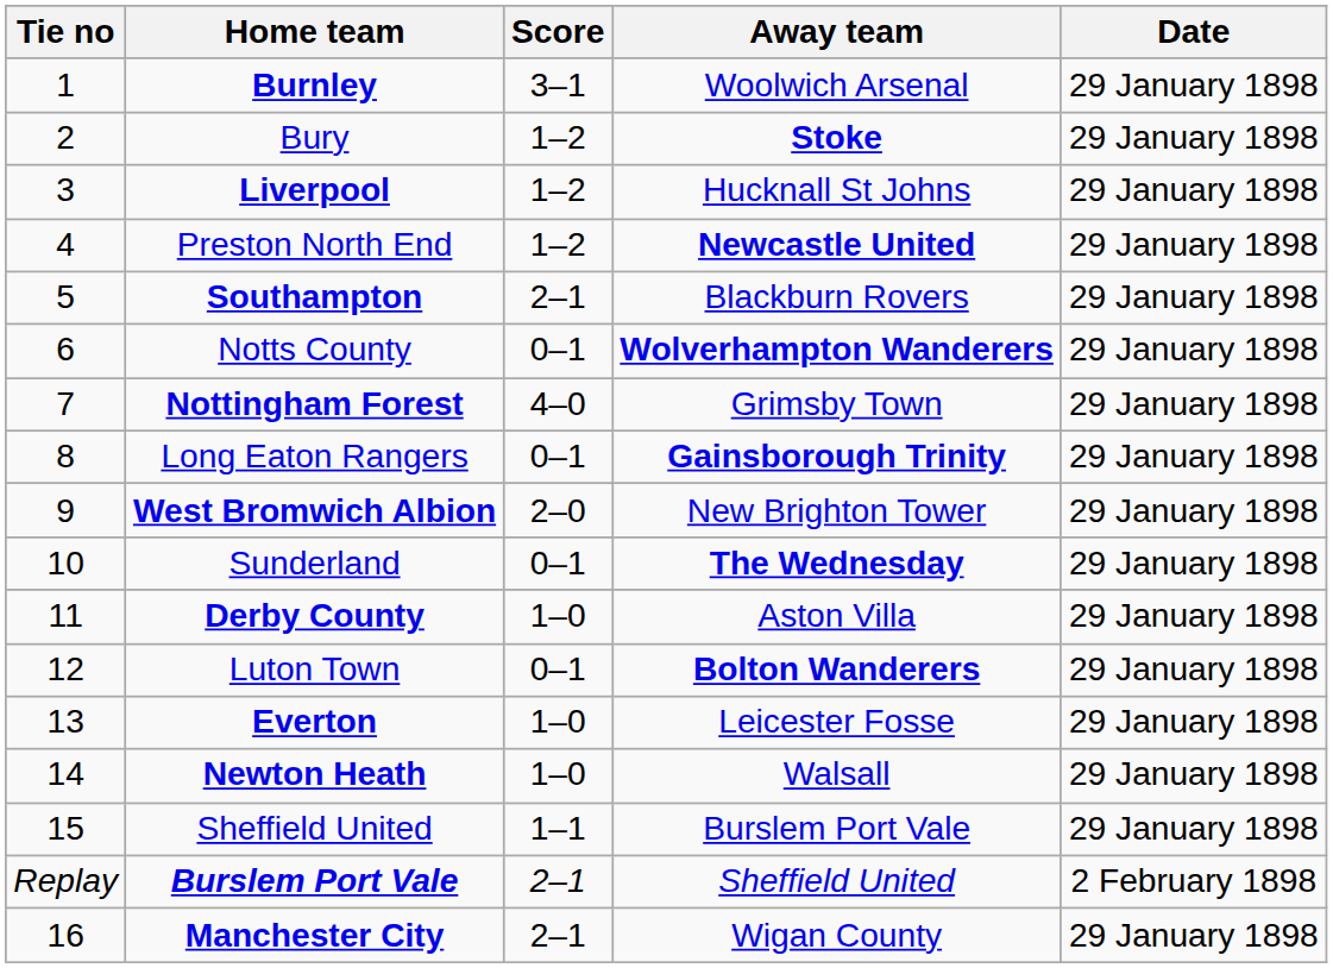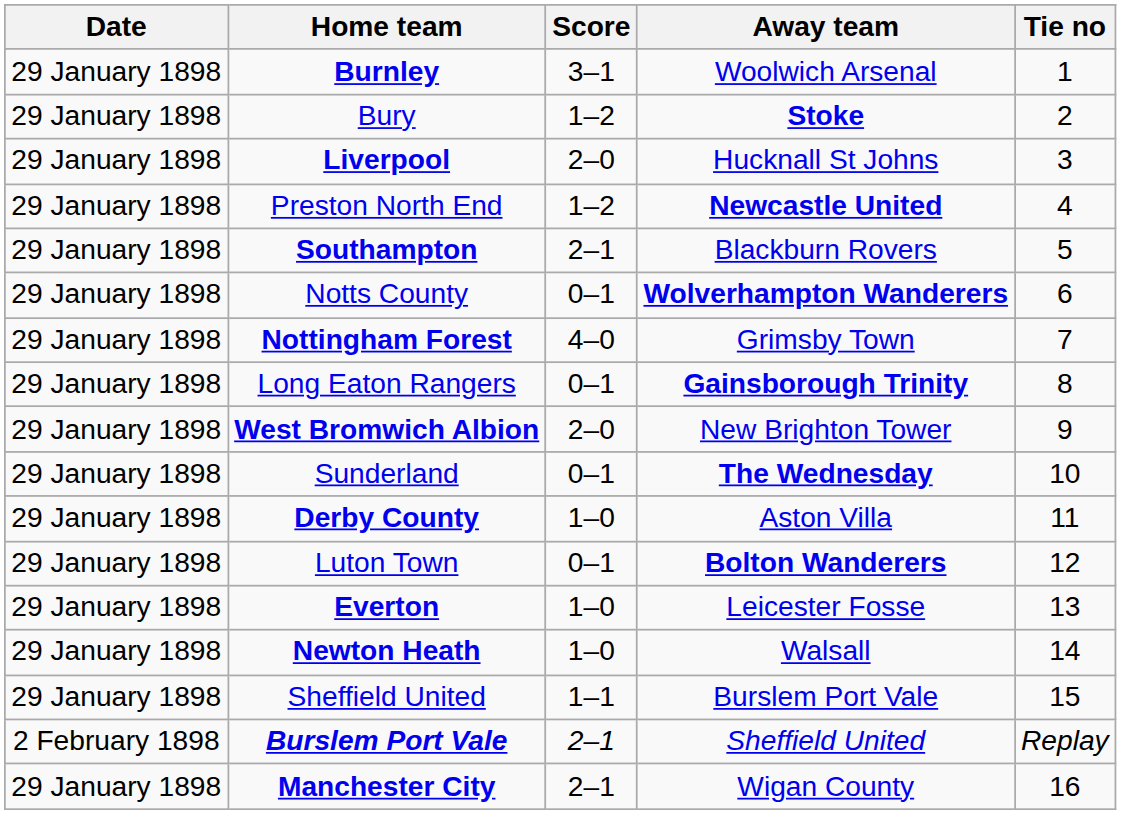columns swapped: Tie no <-> Date
Liverpool | Score: 1–2 -> 2–0
